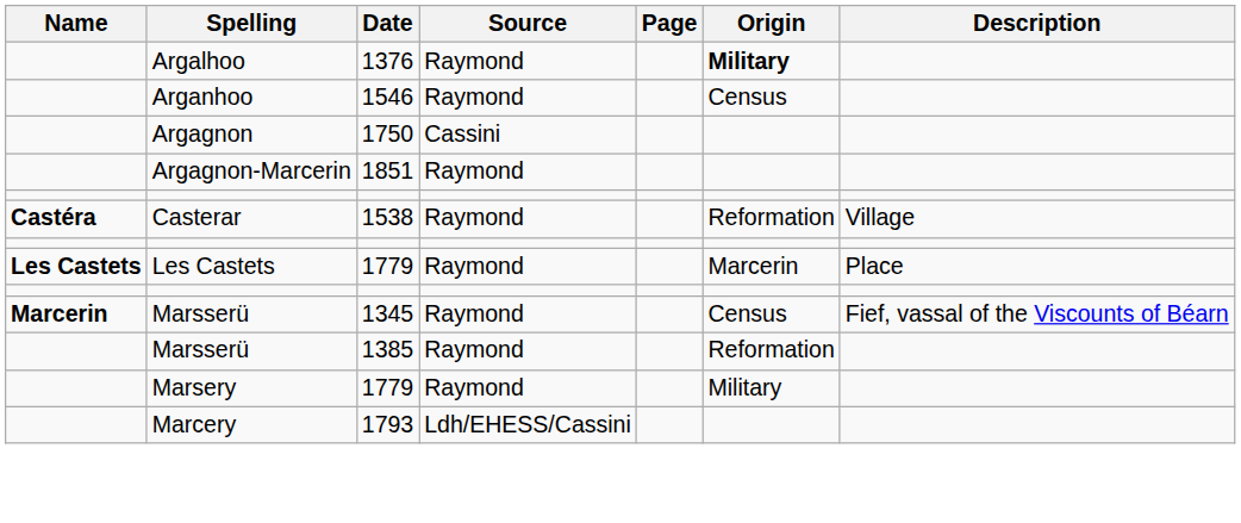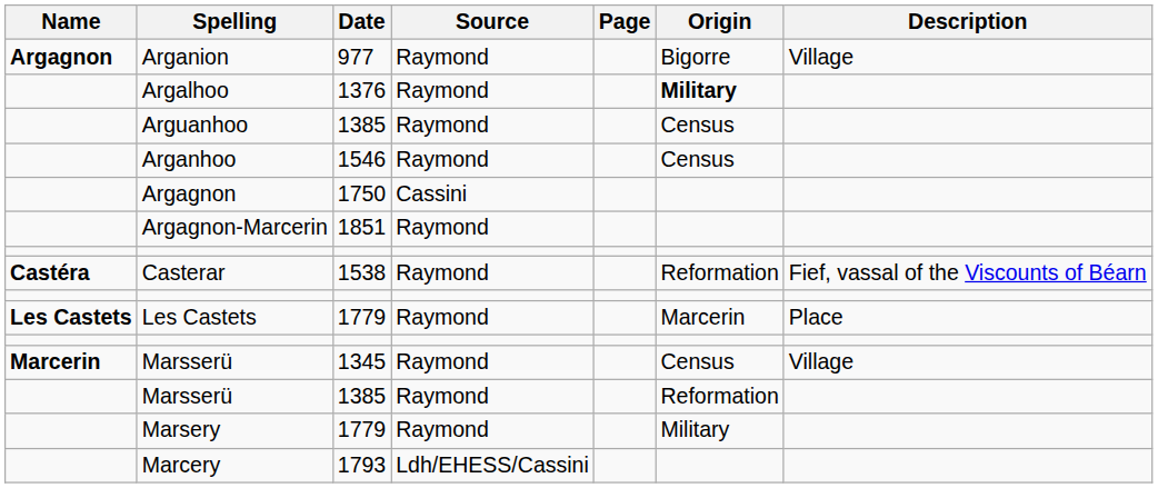+ row: Argagnon | Arganion | 977 | Raymond | Bigorre | Village
+ row: Arguanhoo | 1385 | Raymond | Census
Casterar | Description: Village -> Fief, vassal of the Viscounts of Béarn
Marsserü / 1345 | Description: Fief, vassal of the Viscounts of Béarn -> Village
